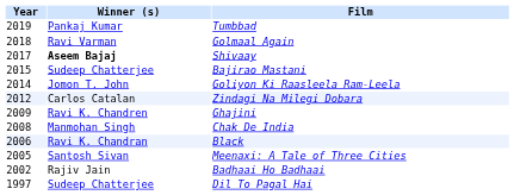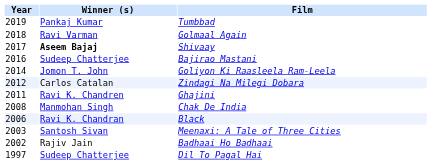Bajirao Mastani | Year: 2015 -> 2016
Ghajini | Year: 2009 -> 2011
Meenaxi: A Tale of Three Cities | Year: 2005 -> 2003
